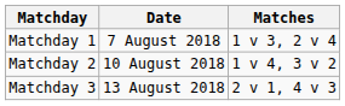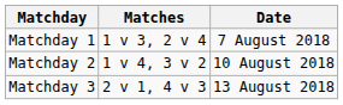columns swapped: Date <-> Matches
